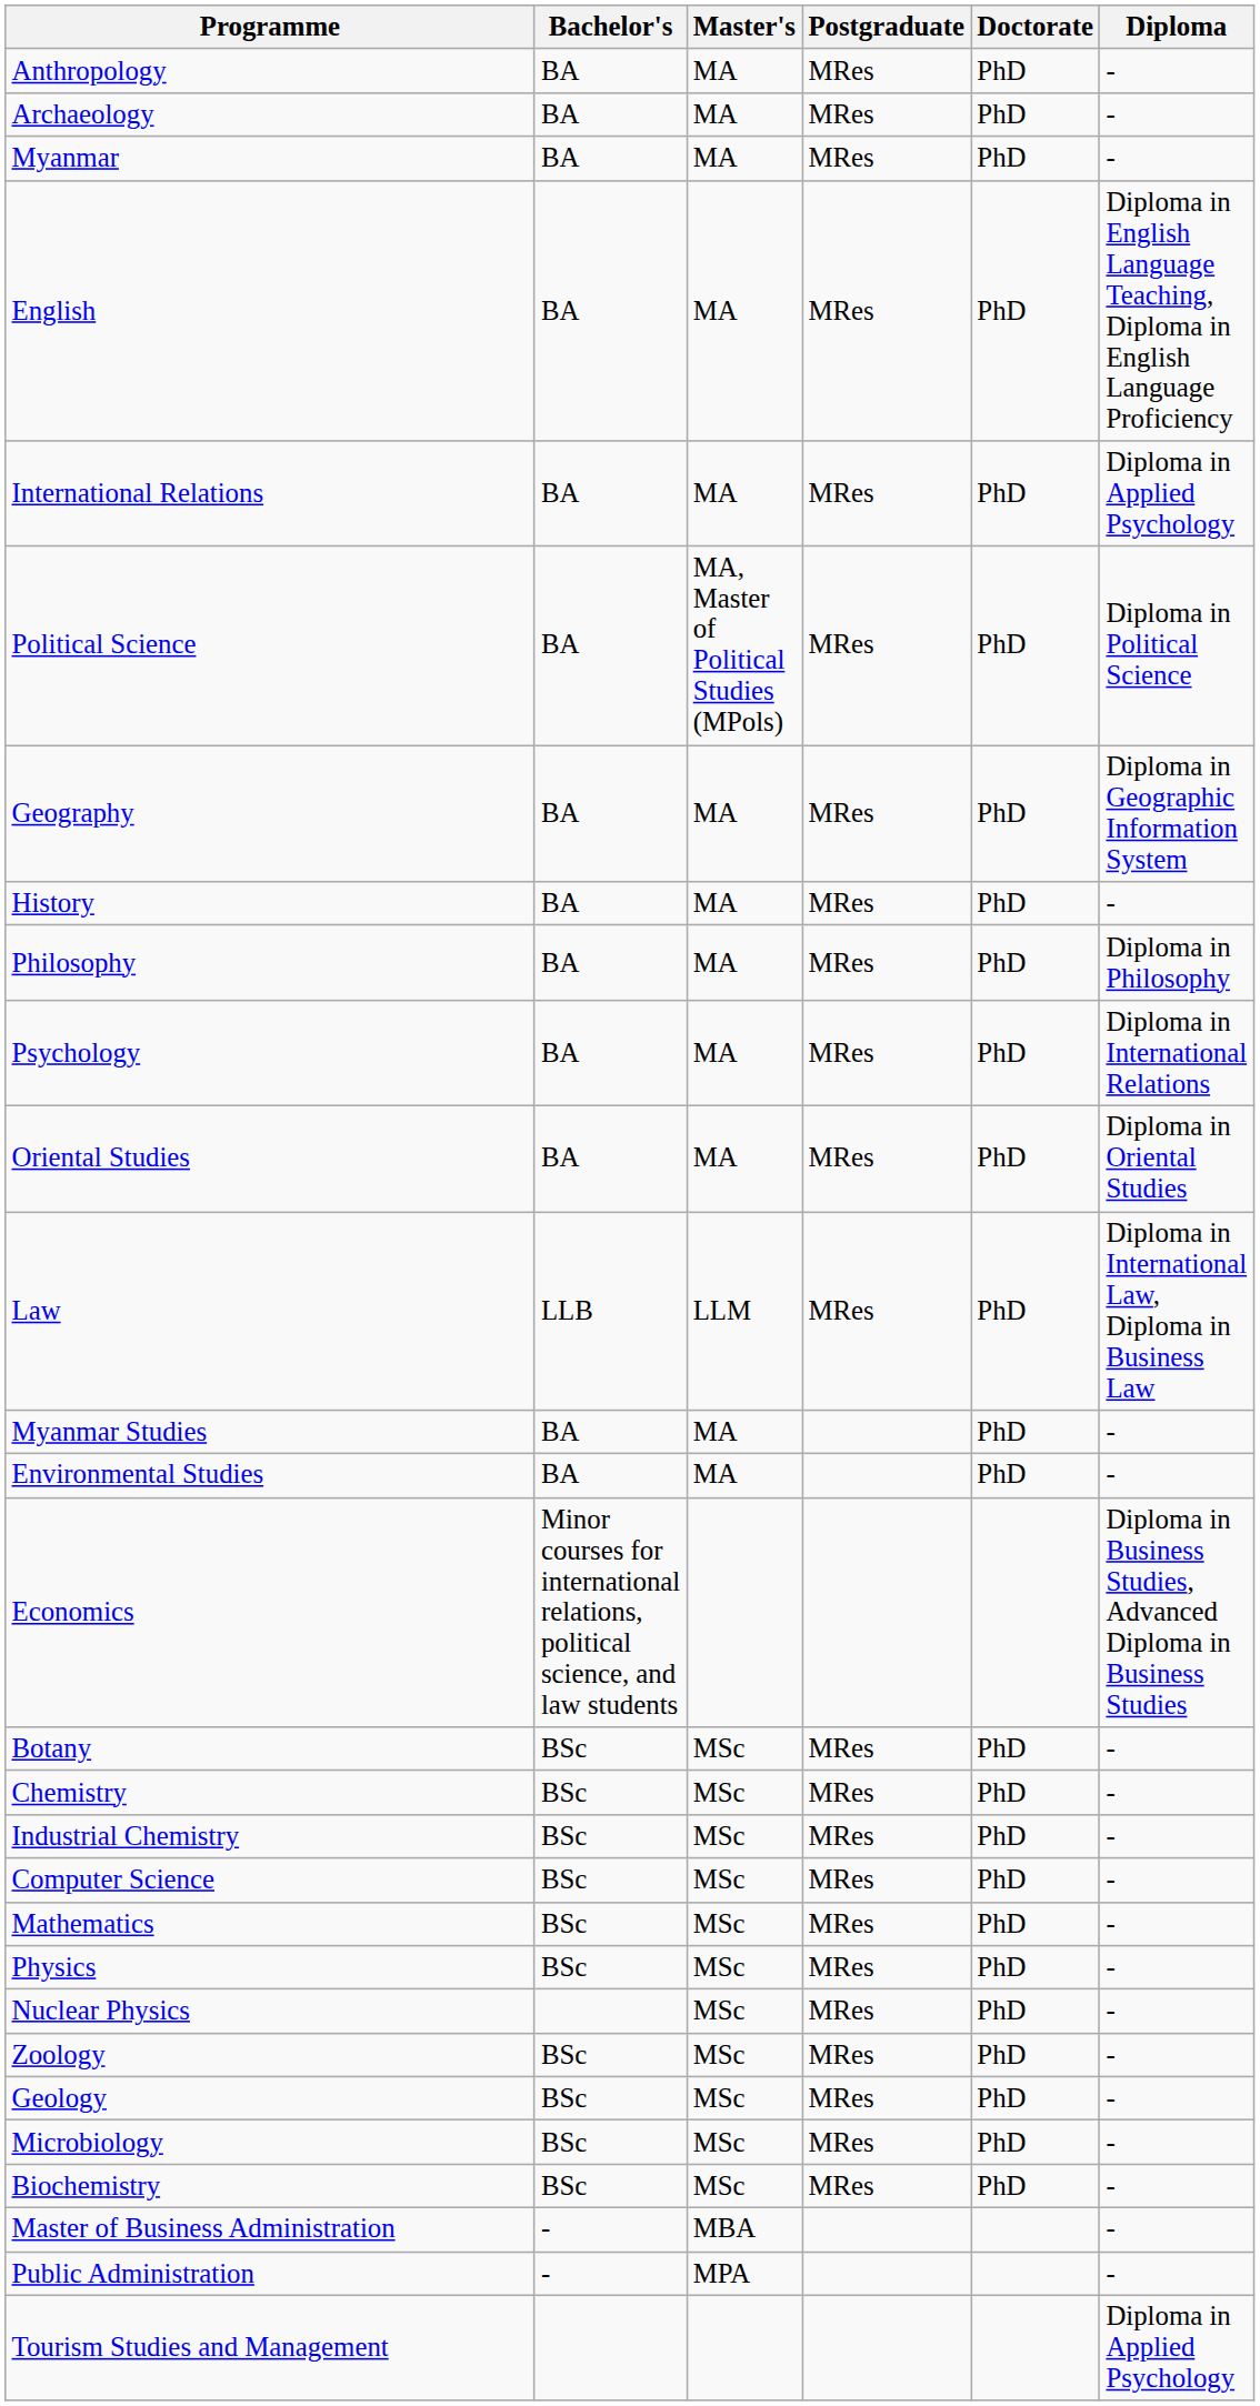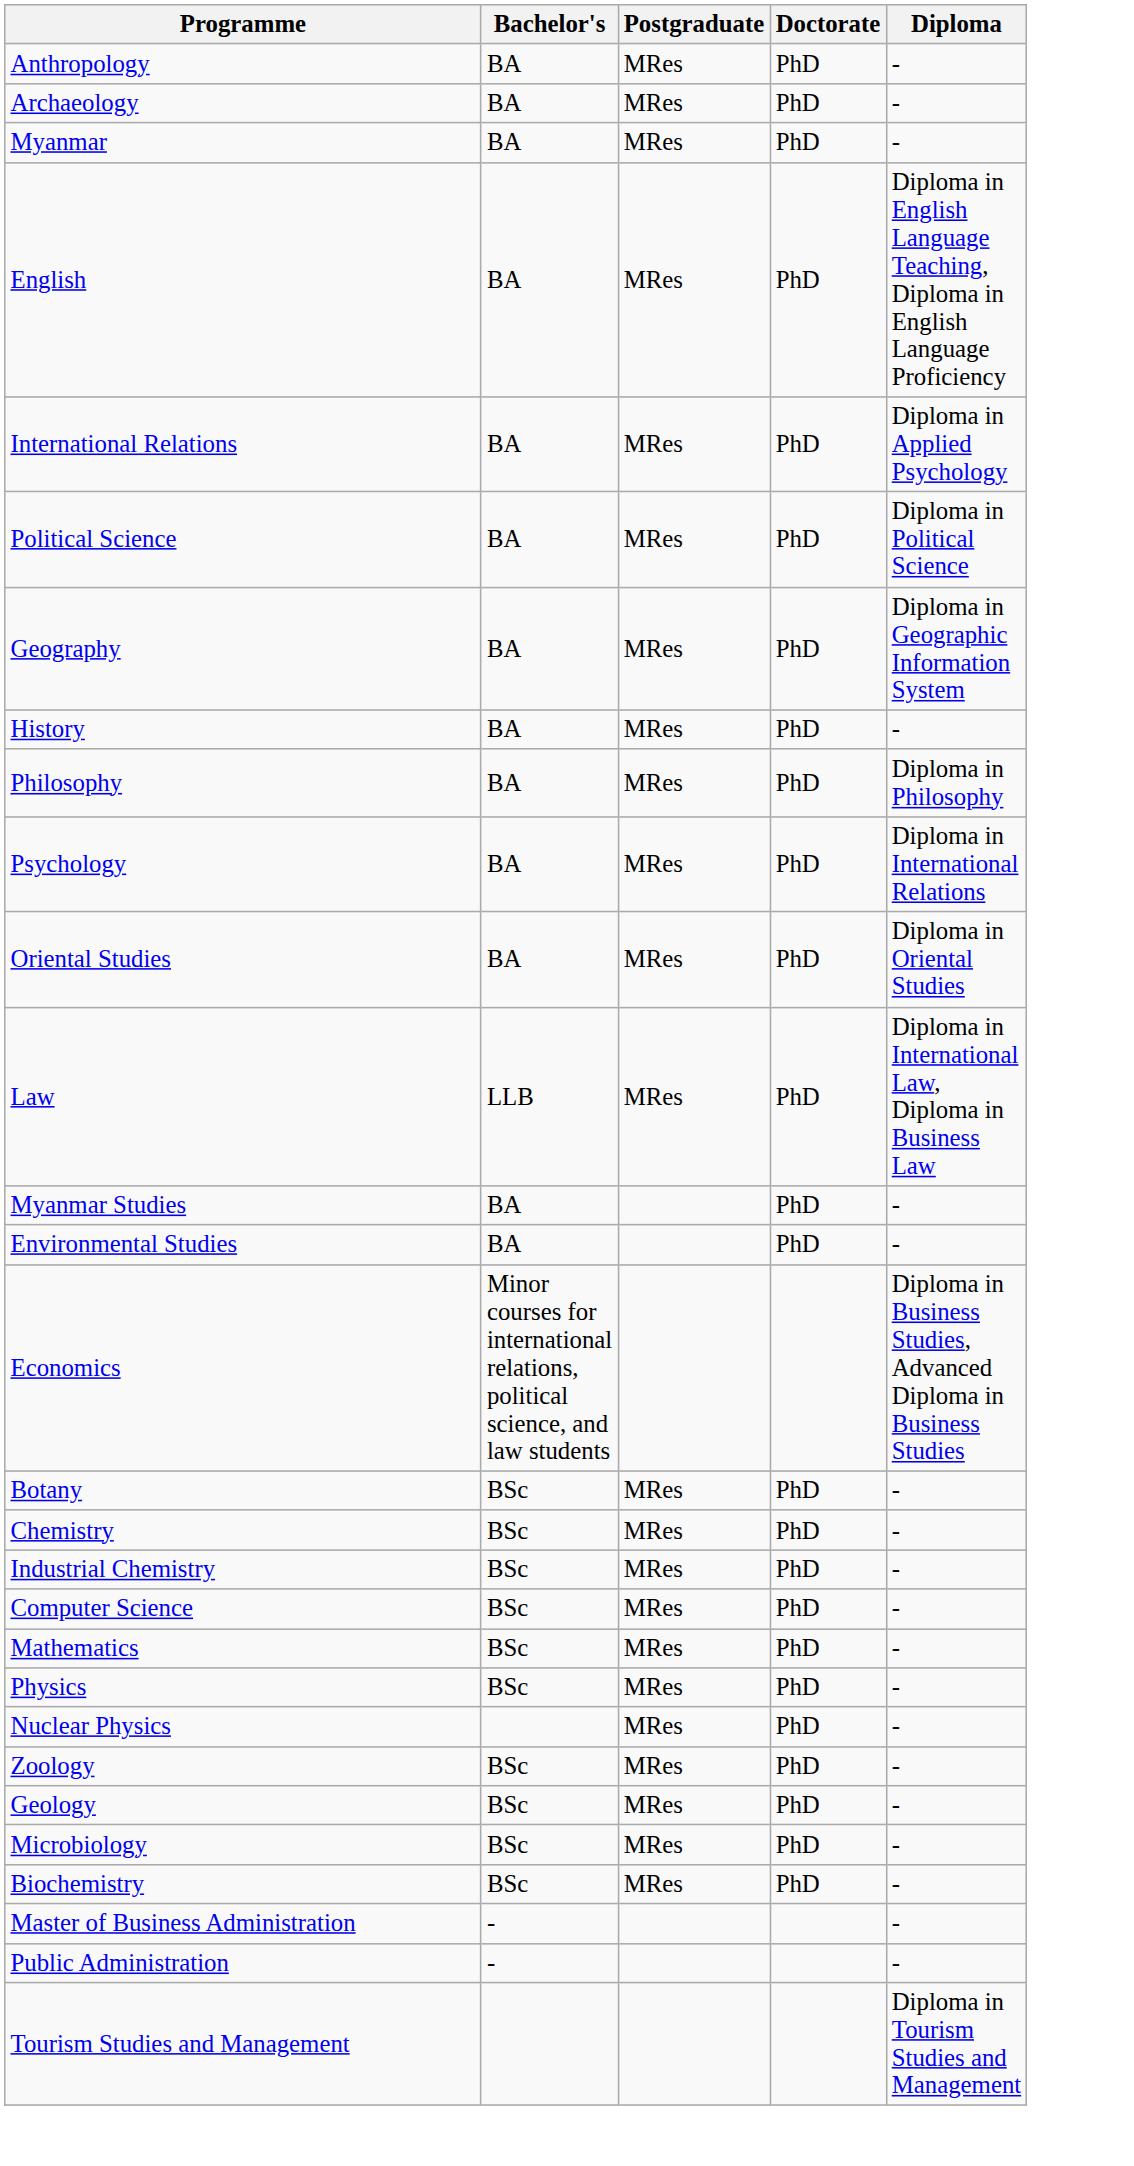- column: Master's | MA | MA | MA | MA | MA | MA, Master of Political Studies (MPols) | MA | MA | MA | MA | MA | LLM | MA | MA | MSc | MSc | MSc | MSc | MSc | MSc | MSc | MSc | MSc | MSc | MSc | MBA | MPA
Tourism Studies and Management | Diploma: Diploma in Applied Psychology -> Diploma in Tourism Studies and Management
